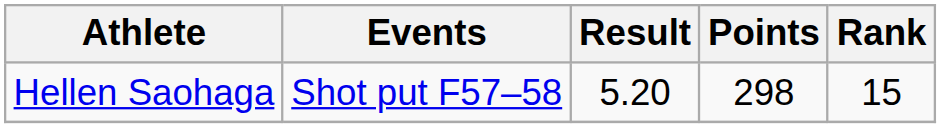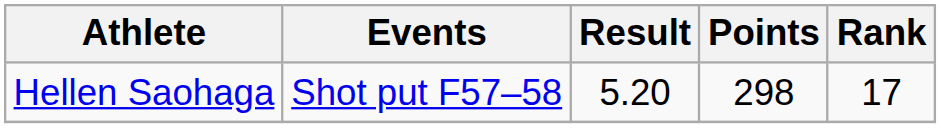Hellen Saohaga | Rank: 15 -> 17
